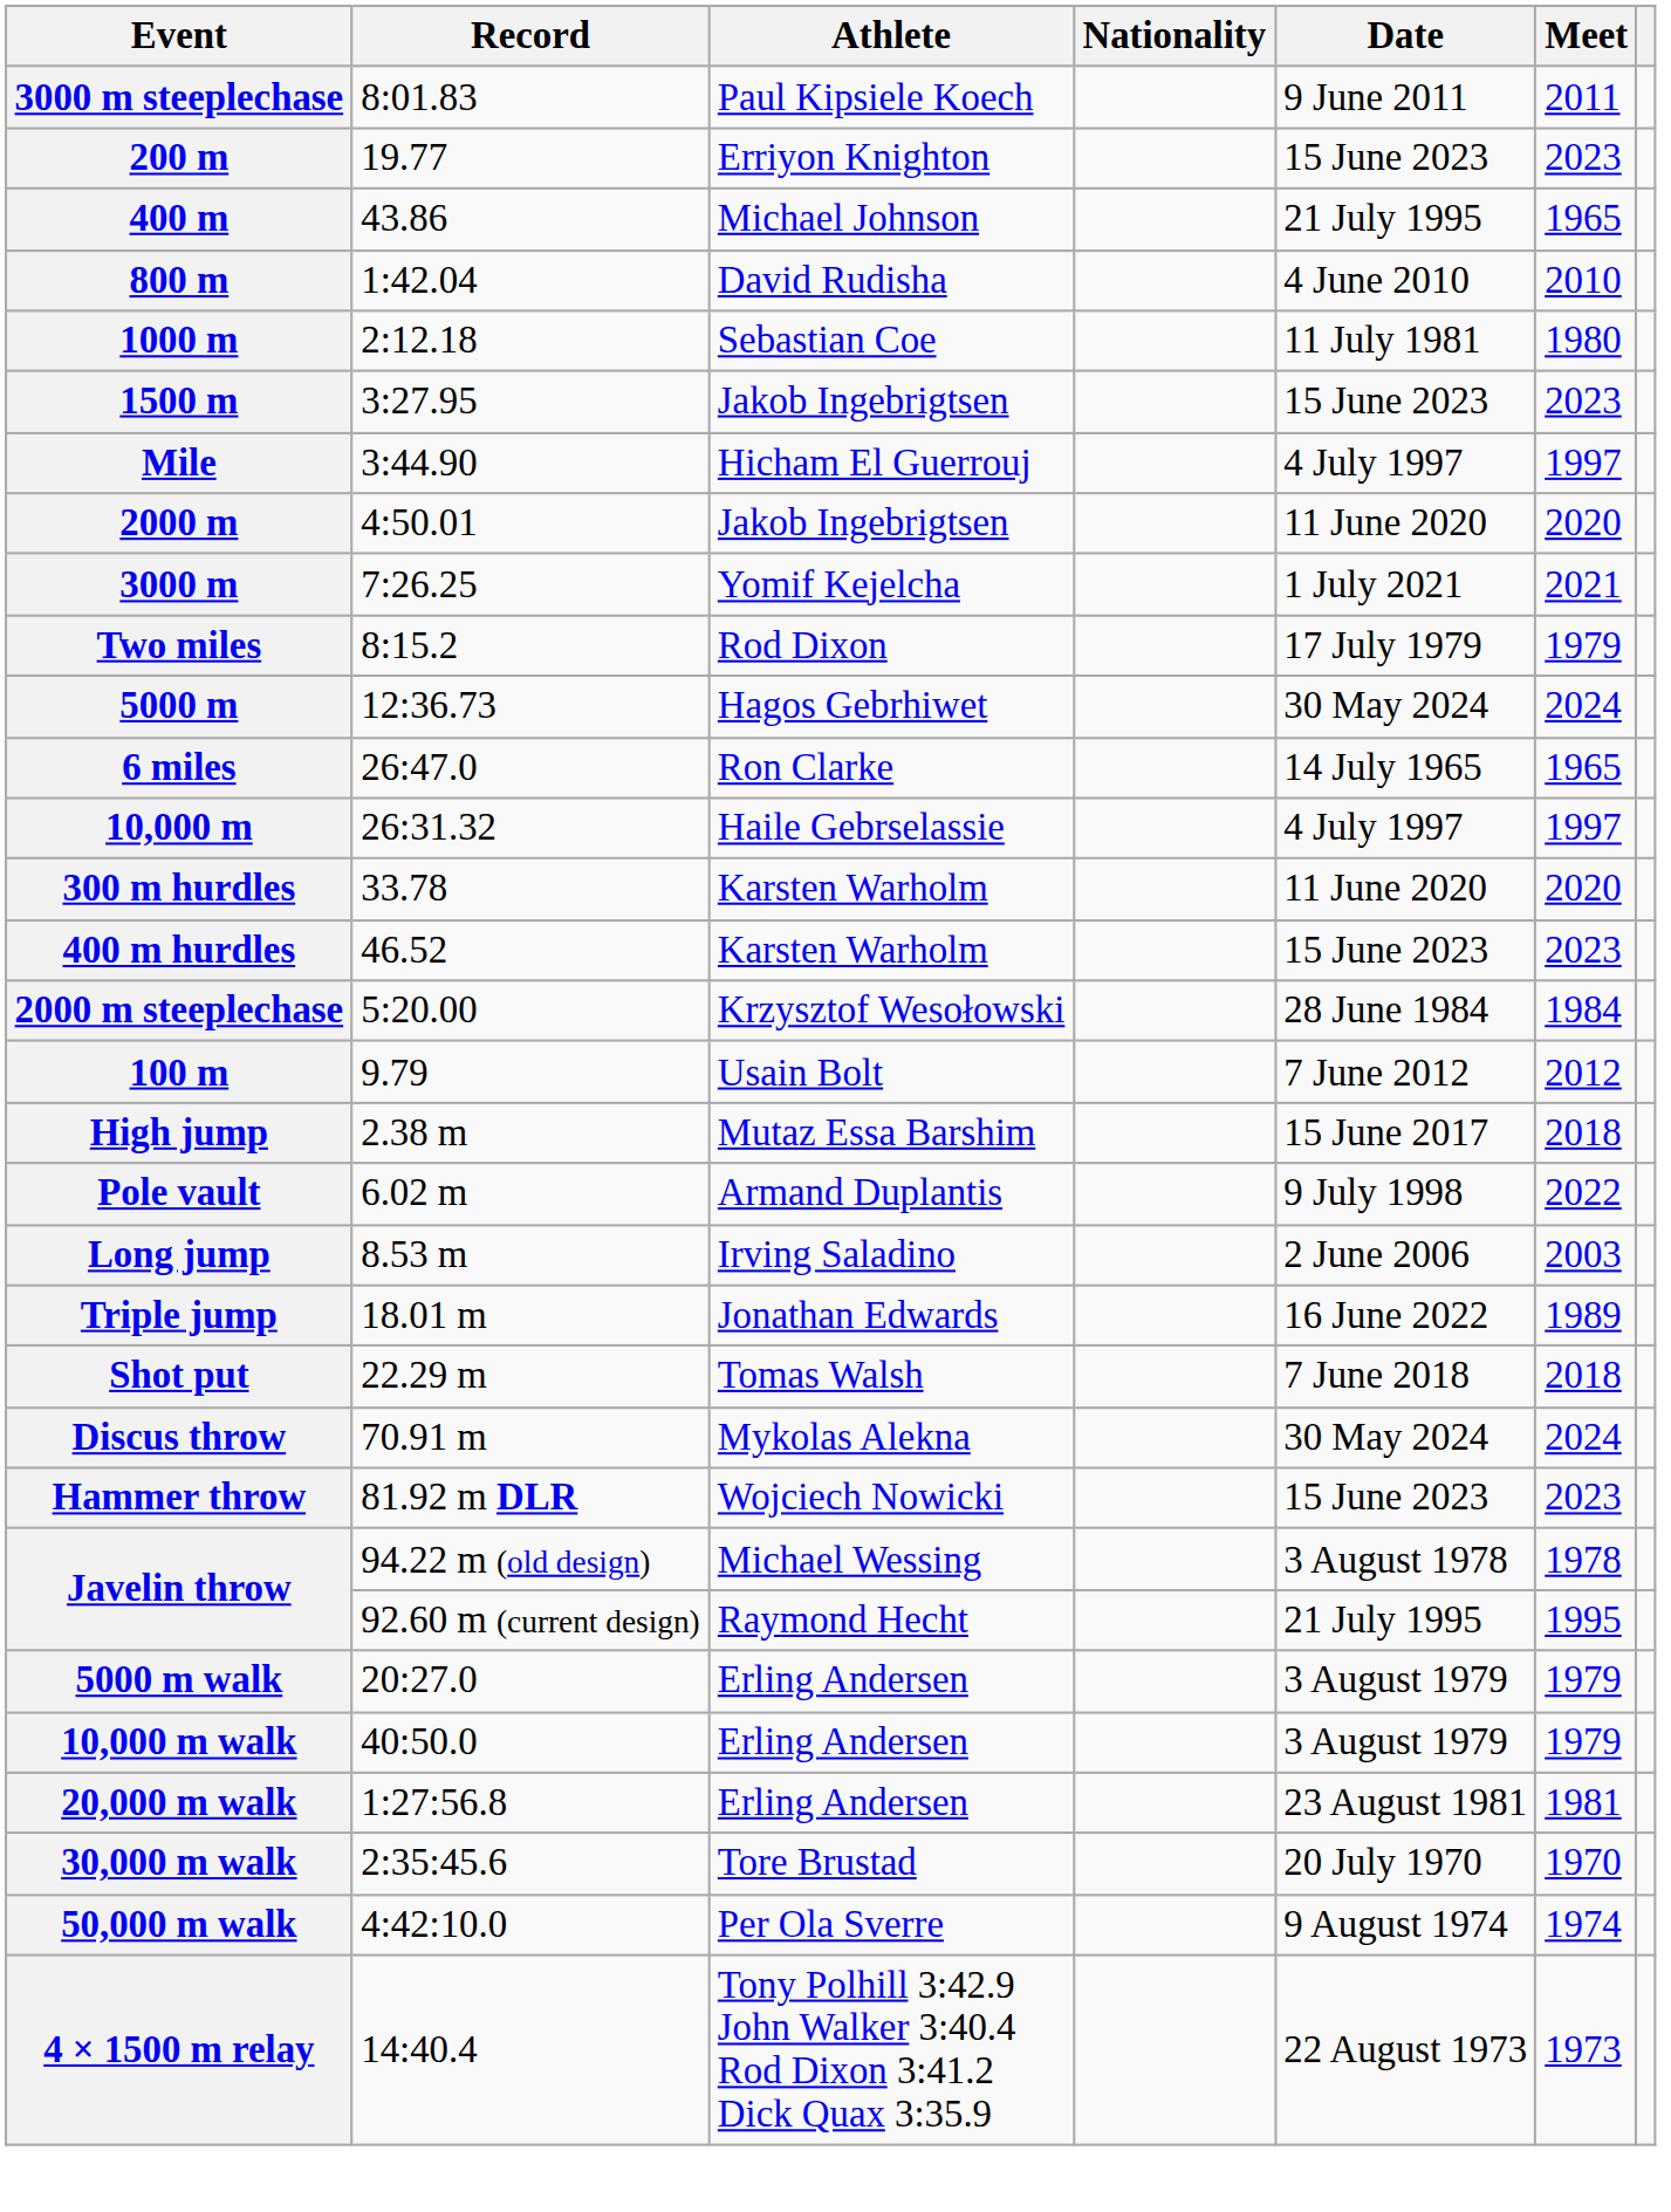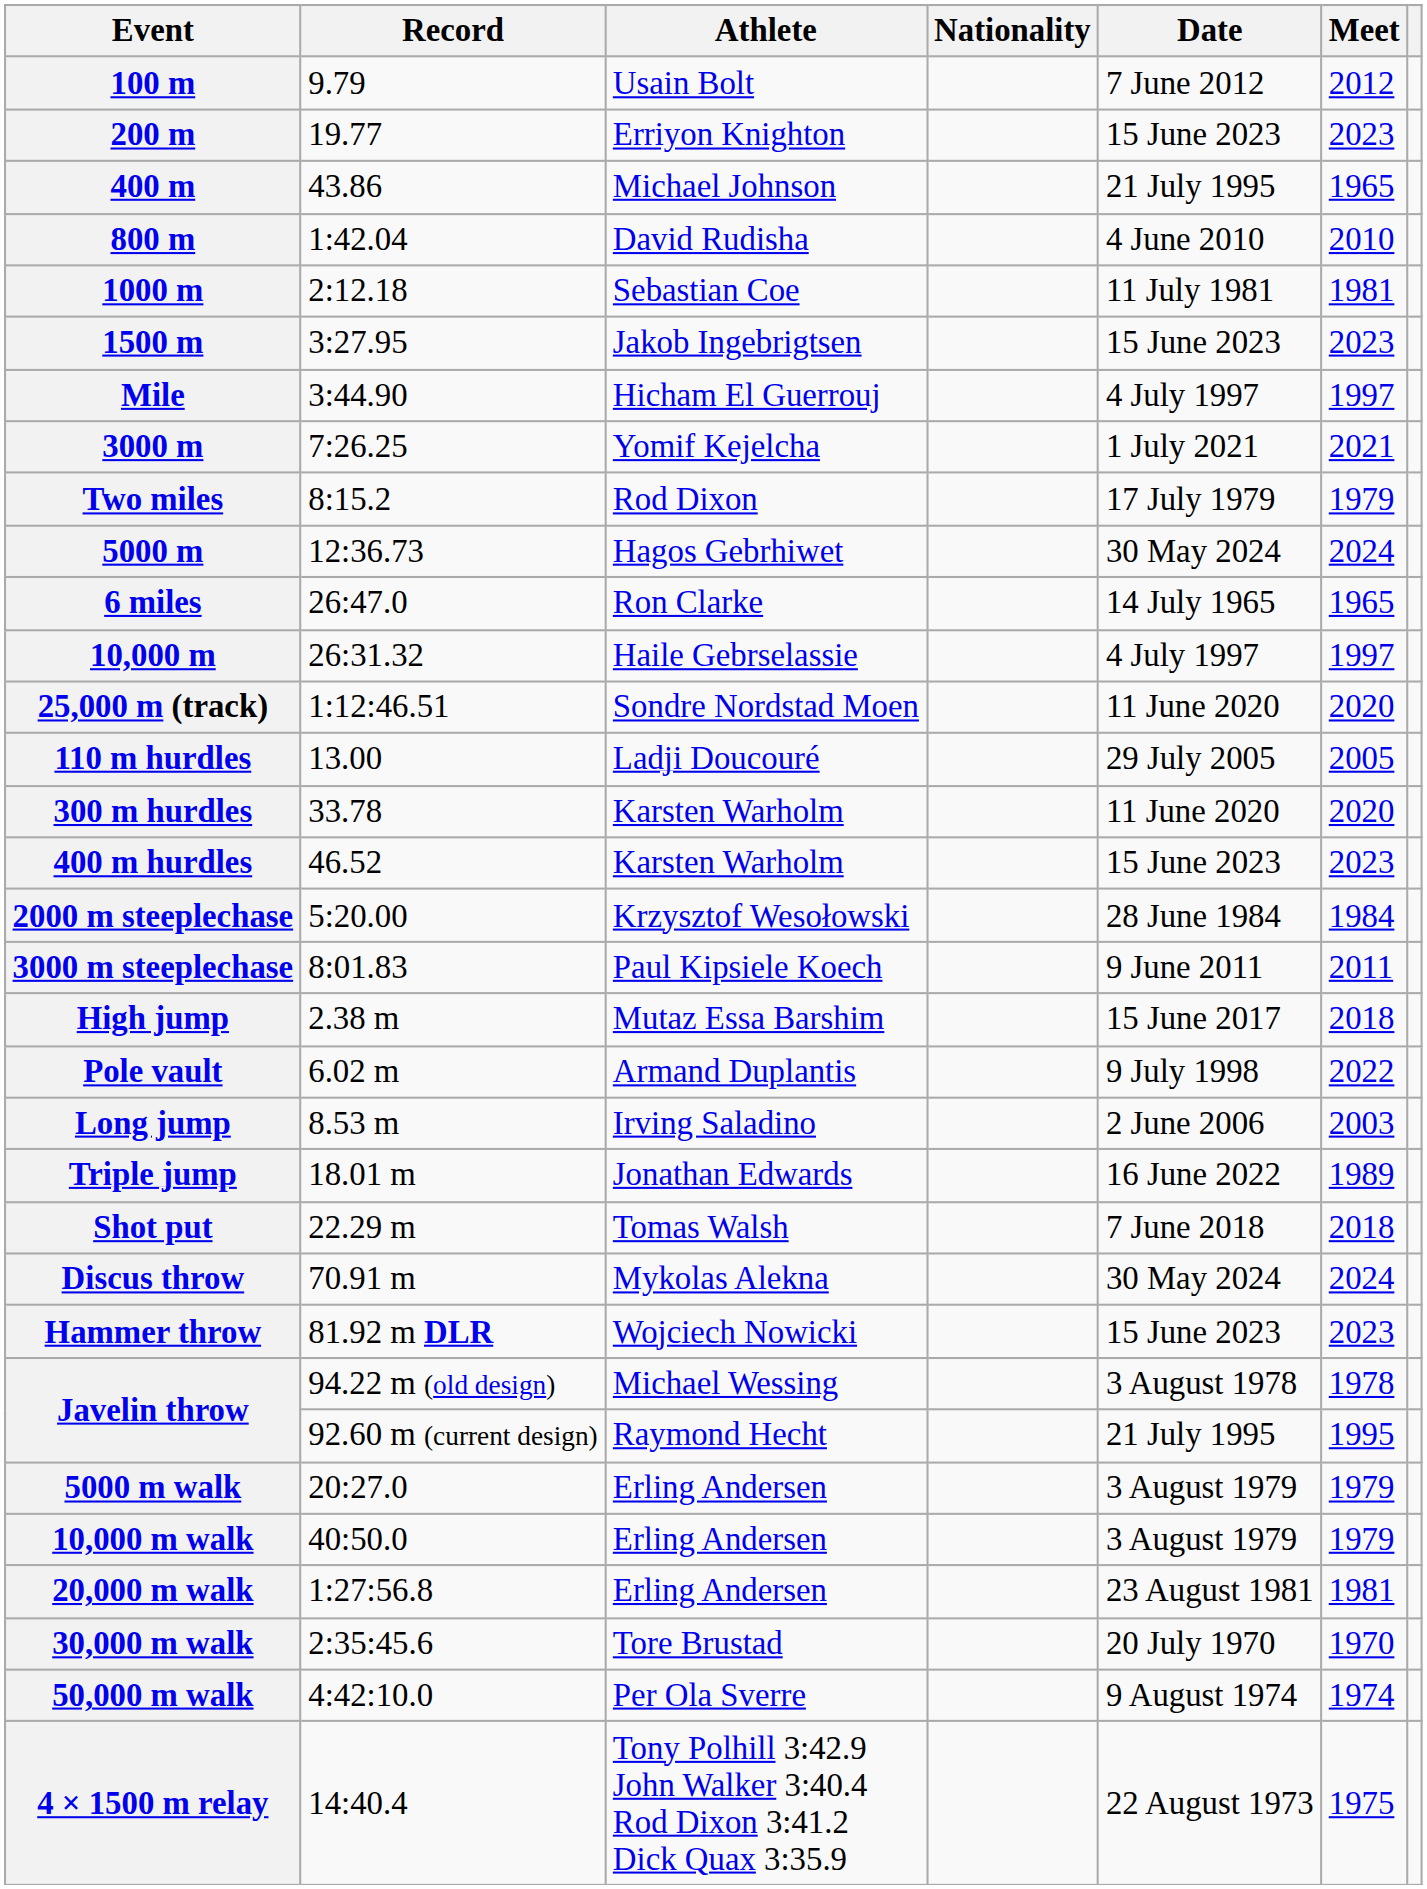rows swapped: 100 m <-> 3000 m steeplechase
1000 m | Meet: 1980 -> 1981
- row: 2000 m | 4:50.01 | Jakob Ingebrigtsen | 11 June 2020 | 2020
+ row: 25,000 m (track) | 1:12:46.51 | Sondre Nordstad Moen | 11 June 2020 | 2020
+ row: 110 m hurdles | 13.00 | Ladji Doucouré | 29 July 2005 | 2005
4 × 1500 m relay | Meet: 1973 -> 1975
